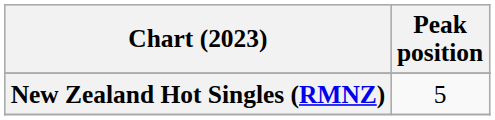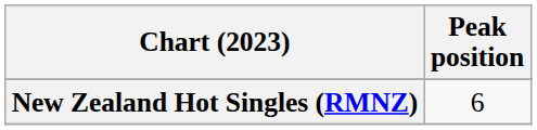New Zealand Hot Singles (RMNZ) | Peak position: 5 -> 6
